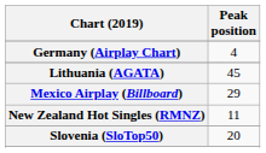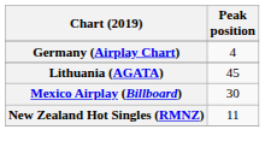Mexico Airplay (Billboard) | Peak position: 29 -> 30
- row: Slovenia (SloTop50) | 20
